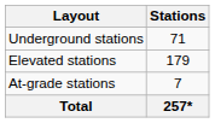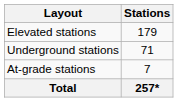rows swapped: Elevated stations <-> Underground stations
